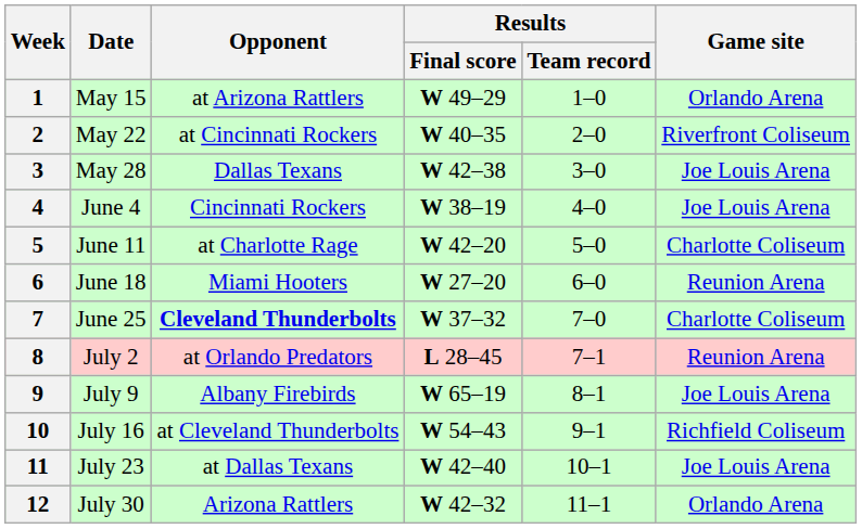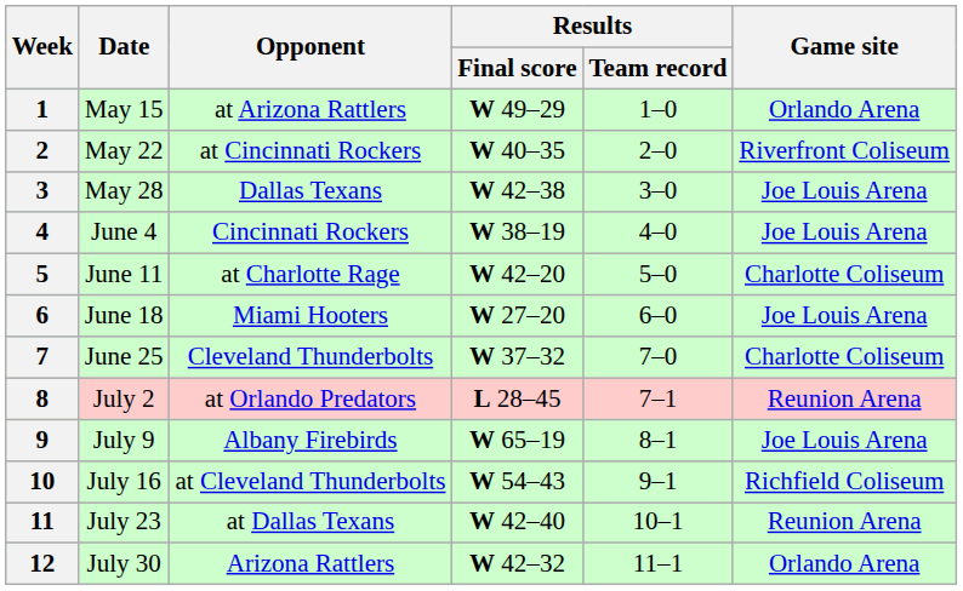6 | Game site: Reunion Arena -> Joe Louis Arena
7 | Opponent: bold -> normal
11 | Game site: Joe Louis Arena -> Reunion Arena
